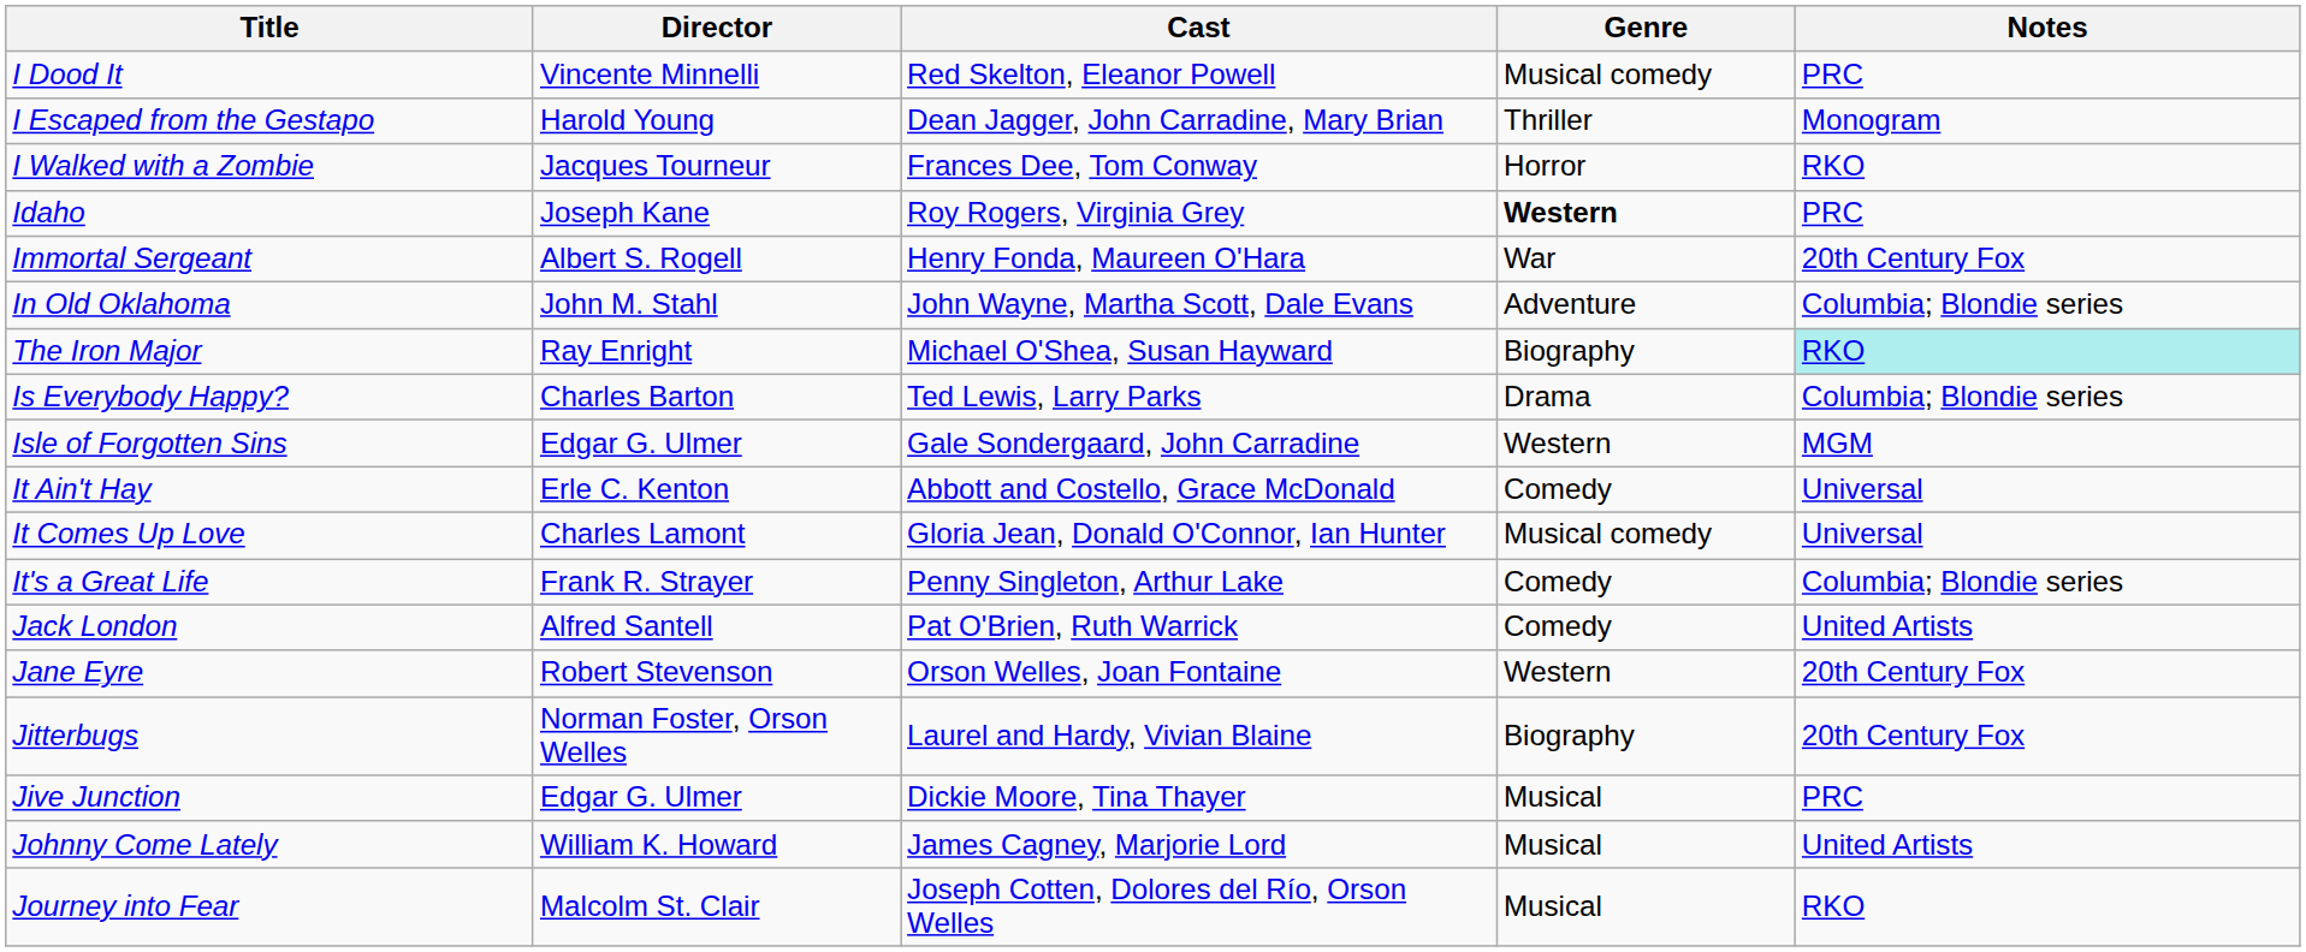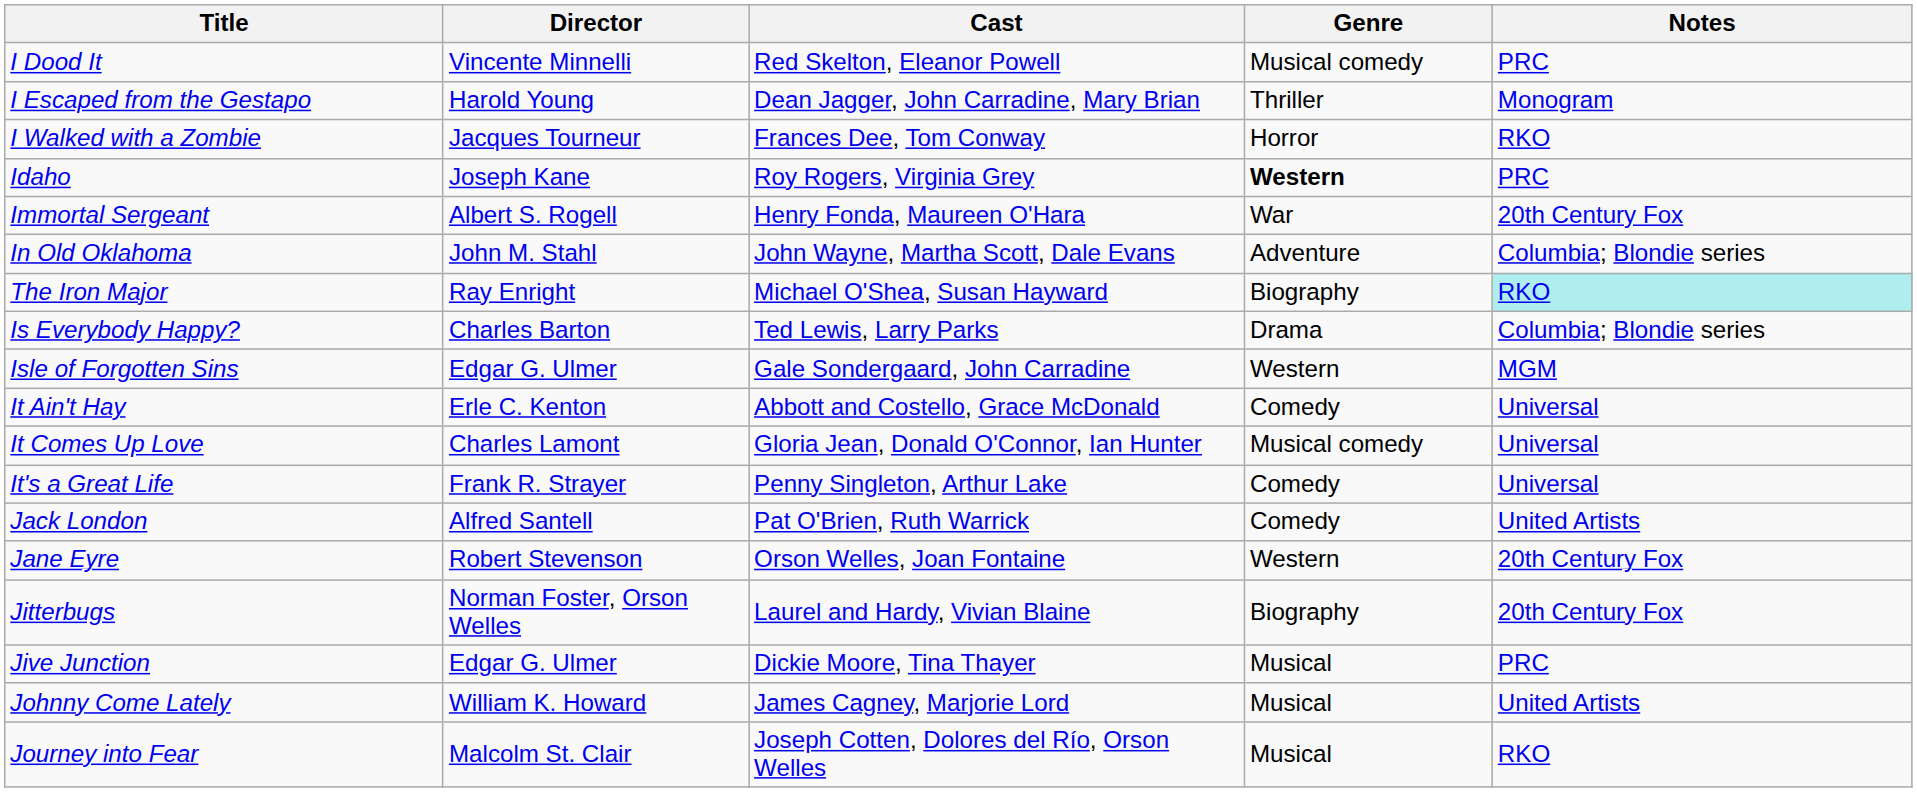It's a Great Life | Notes: Columbia; Blondie series -> Universal
